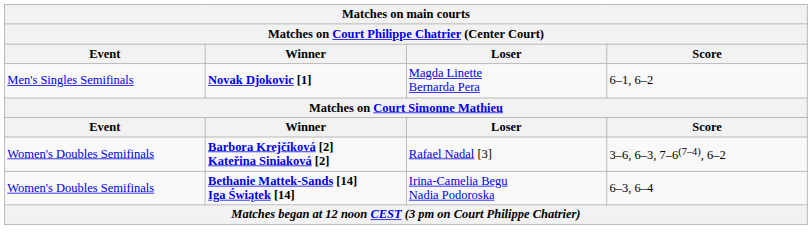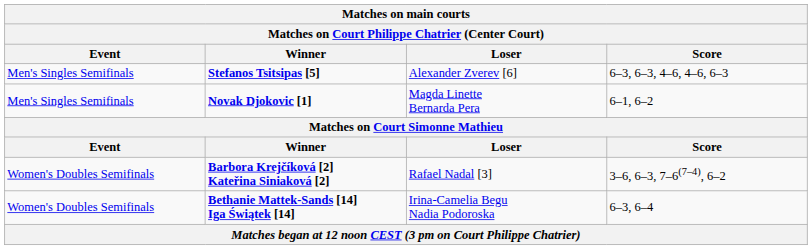+ row: Men's Singles Semifinals | Stefanos Tsitsipas [5] | Alexander Zverev [6] | 6–3, 6–3, 4–6, 4–6, 6–3
